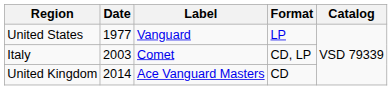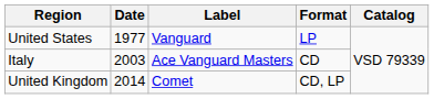Italy | Label: Comet -> Ace Vanguard Masters
Italy | Format: CD, LP -> CD
United Kingdom | Label: Ace Vanguard Masters -> Comet
United Kingdom | Format: CD -> CD, LP
